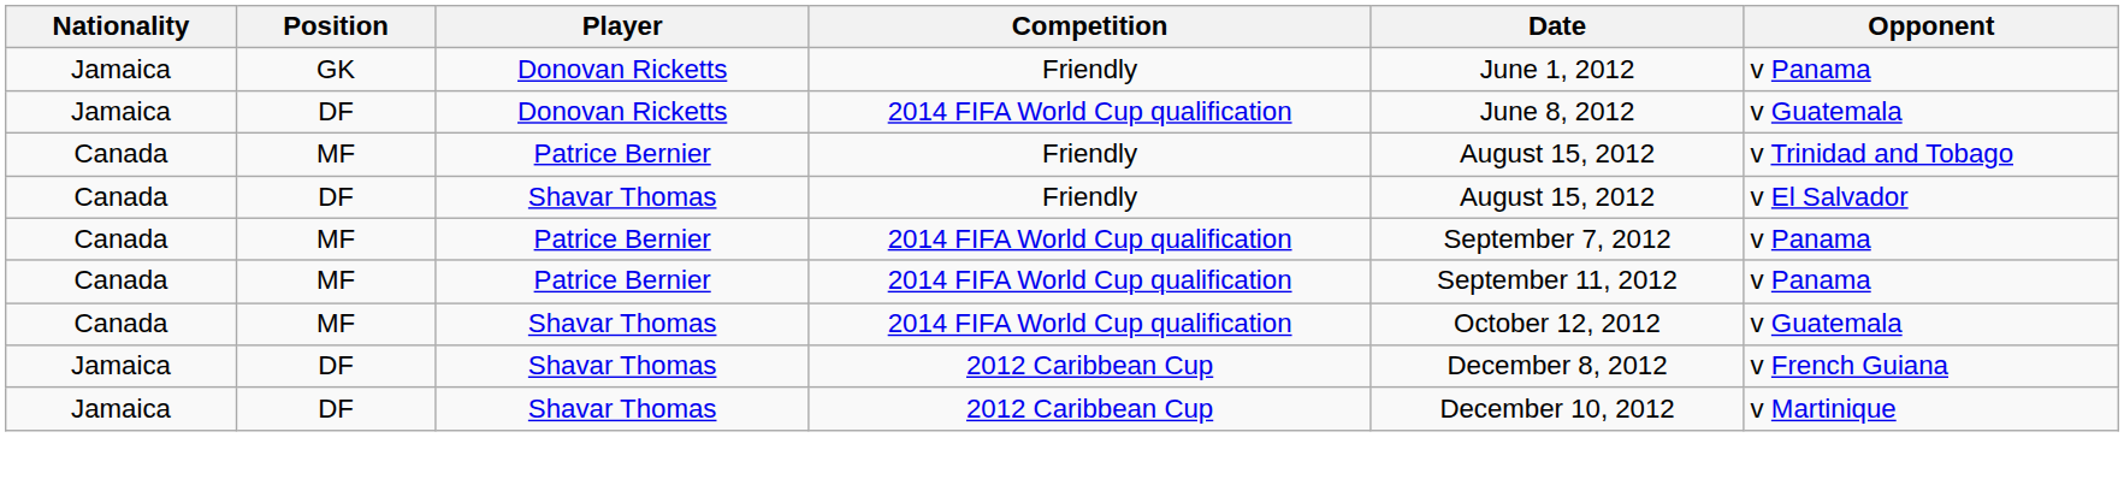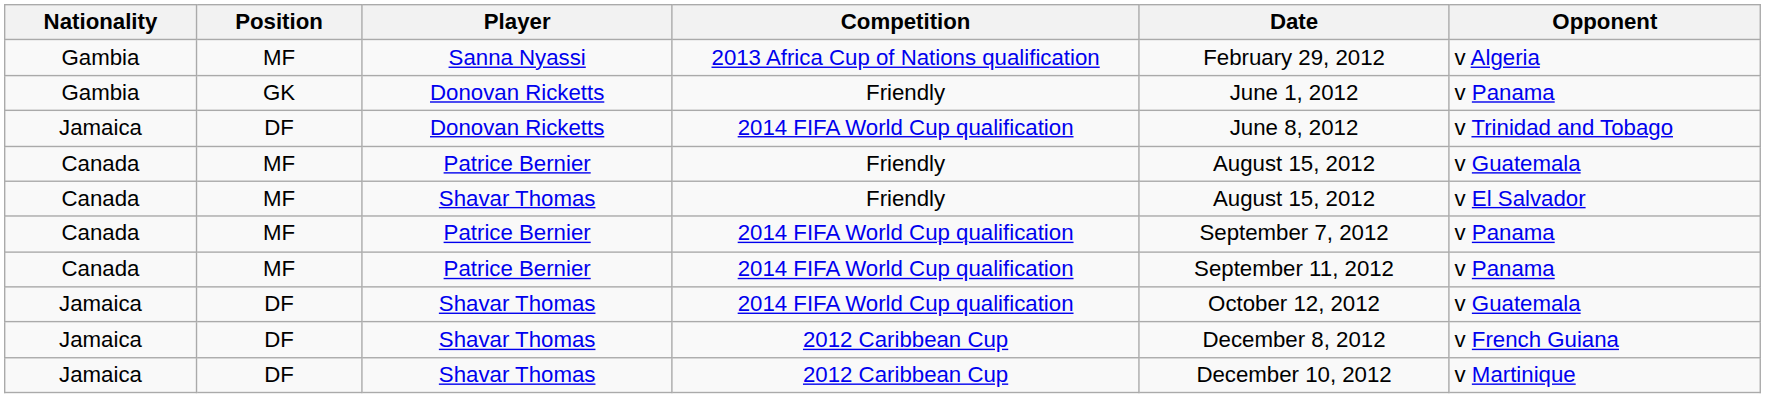+ row: Gambia | MF | Sanna Nyassi | 2013 Africa Cup of Nations qualification | February 29, 2012 | v Algeria
Donovan Ricketts / Friendly | Nationality: Jamaica -> Gambia
Donovan Ricketts / 2014 FIFA World Cup qualification | Opponent: v Guatemala -> v Trinidad and Tobago
Patrice Bernier / Friendly | Opponent: v Trinidad and Tobago -> v Guatemala
Shavar Thomas / Friendly | Position: DF -> MF
Shavar Thomas / 2014 FIFA World Cup qualification | Nationality: Canada -> Jamaica
Shavar Thomas / 2014 FIFA World Cup qualification | Position: MF -> DF
